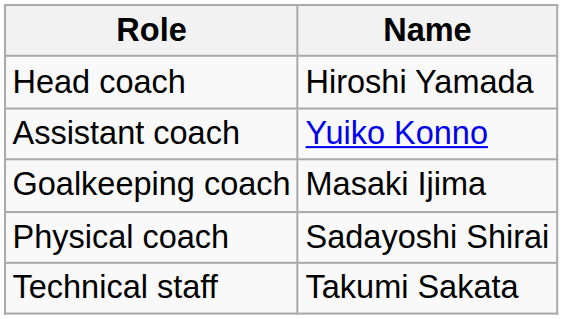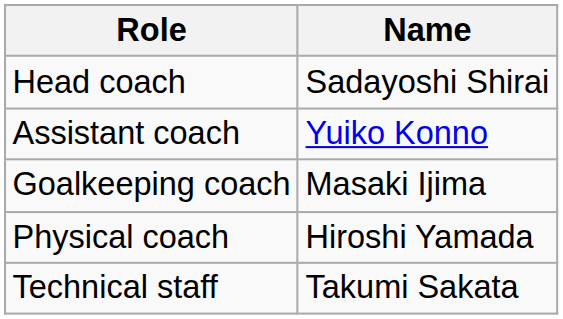Head coach | Name: Hiroshi Yamada -> Sadayoshi Shirai
Physical coach | Name: Sadayoshi Shirai -> Hiroshi Yamada
